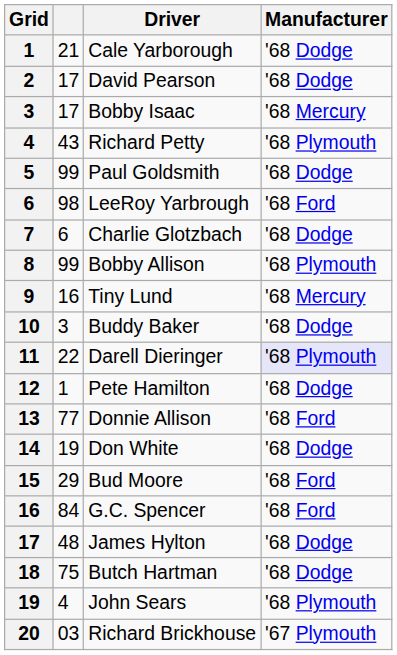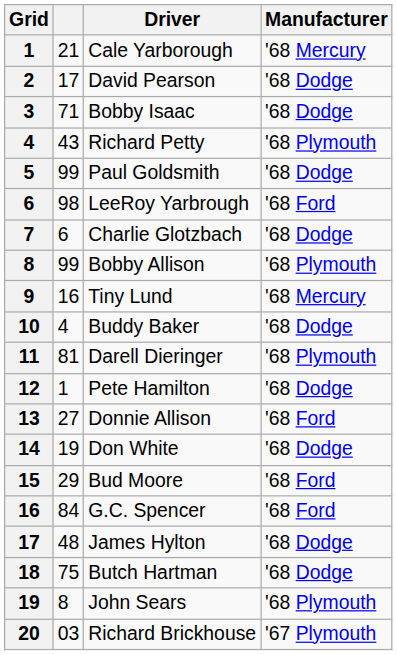Cale Yarborough | Manufacturer: '68 Dodge -> '68 Mercury
Bobby Isaac | column 2: 17 -> 71
Bobby Isaac | Manufacturer: '68 Mercury -> '68 Dodge
Buddy Baker | column 2: 3 -> 4
Darell Dieringer | column 2: 22 -> 81
Darell Dieringer | Manufacturer: lavender background -> no background
Donnie Allison | column 2: 77 -> 27
John Sears | column 2: 4 -> 8
